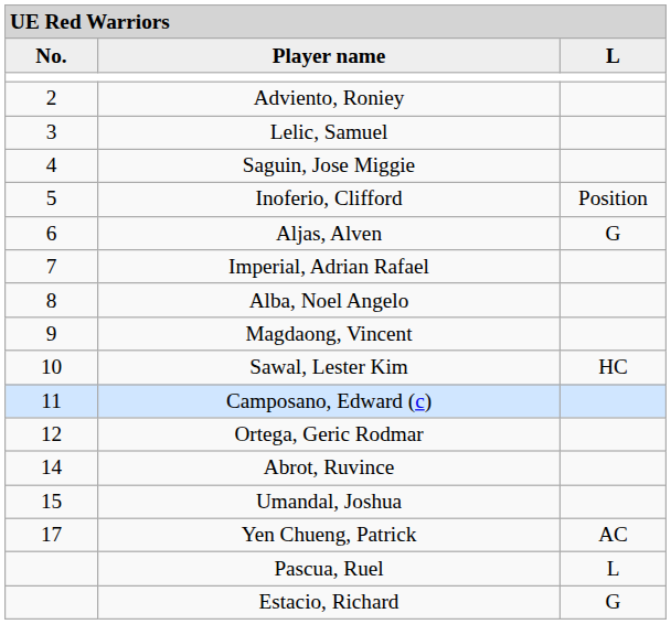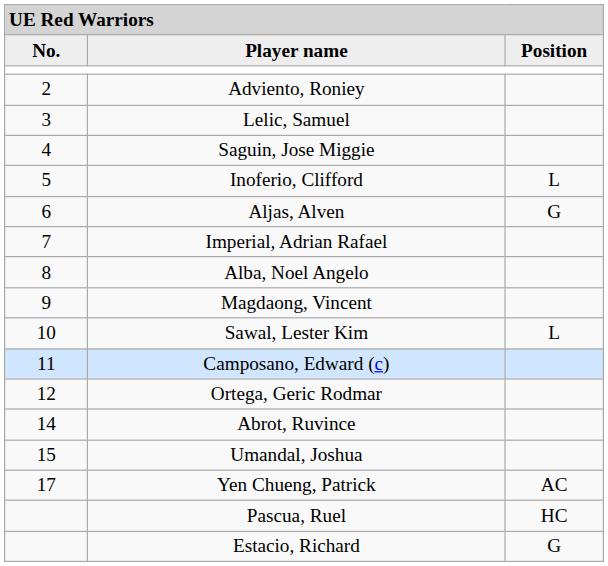Player name | column 3: L -> Position
Inoferio, Clifford | column 3: Position -> L
Sawal, Lester Kim | column 3: HC -> L
Pascua, Ruel | column 3: L -> HC
